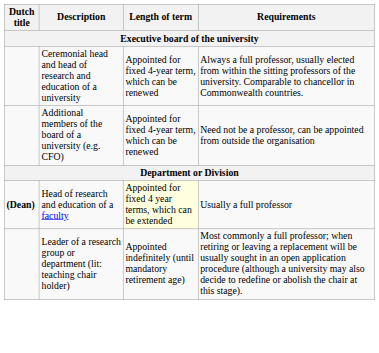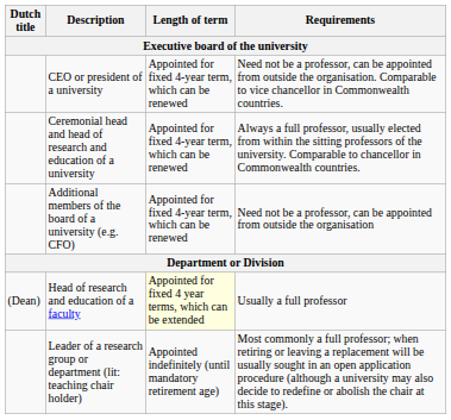+ row: CEO or president of a university | Appointed for fixed 4-year term, which can be renewed | Need not be a professor, can be appointed from outside the organisation. Comparable to vice chancellor in Commonwealth countries.
Head of research and education of a faculty | Dutch title: bold -> normal
